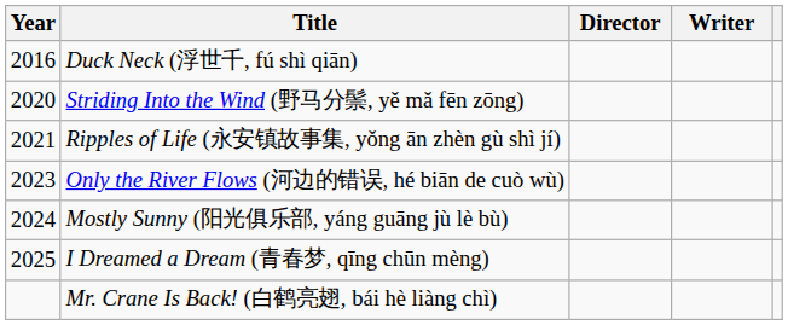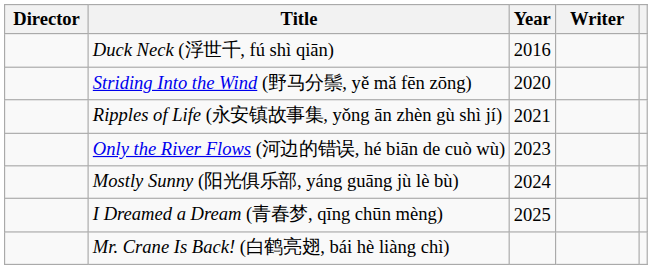columns swapped: Year <-> Director
